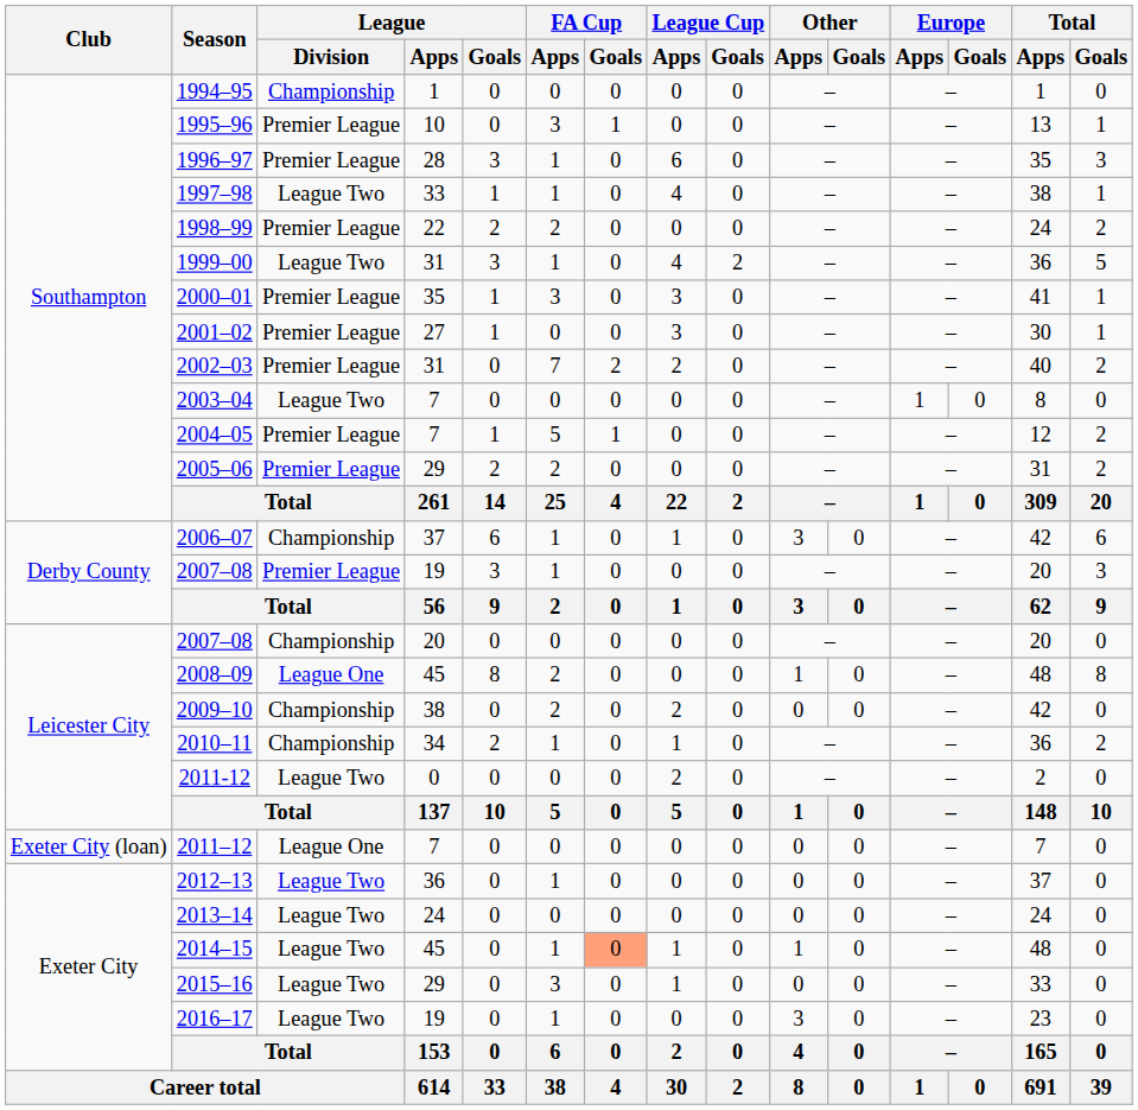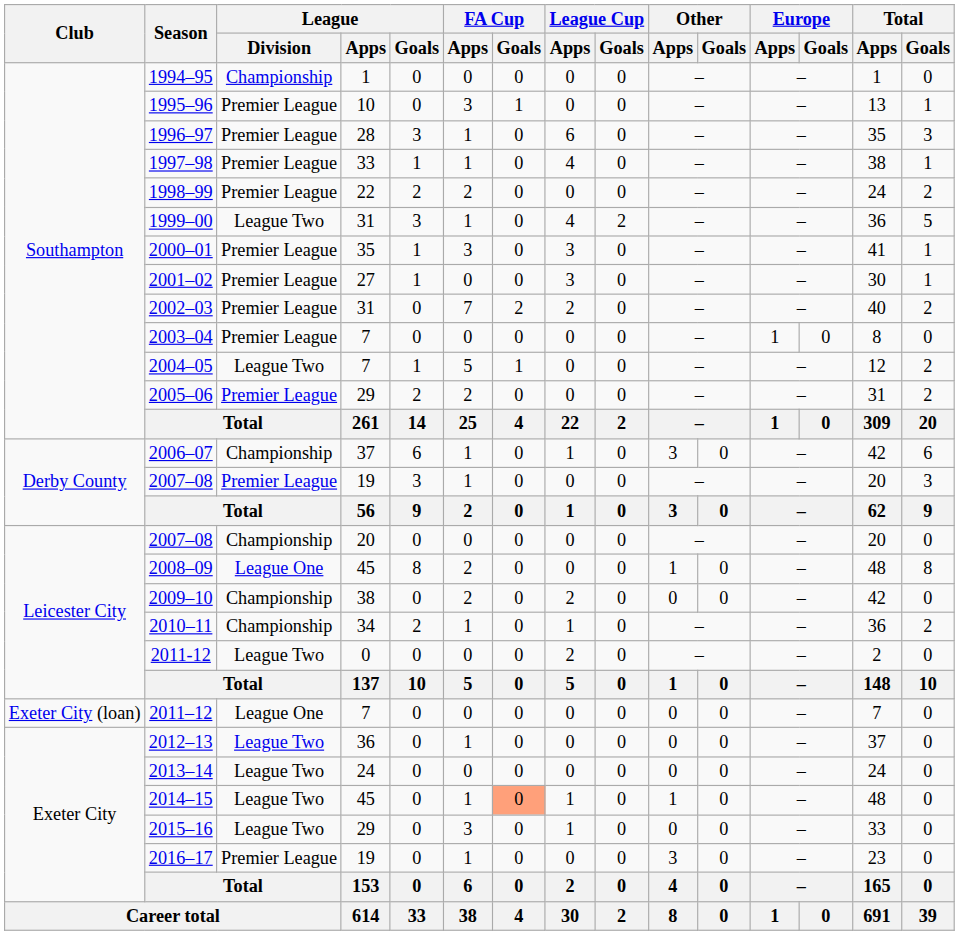1997–98 | League / Division: League Two -> Premier League
2003–04 | League / Division: League Two -> Premier League
2004–05 | League / Division: Premier League -> League Two
2016–17 | League / Division: League Two -> Premier League
